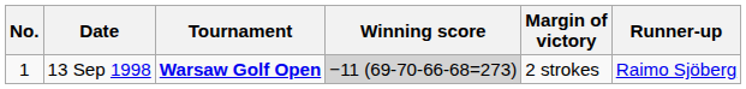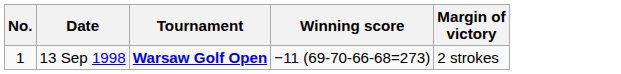- column: Runner-up | Raimo Sjöberg
13 Sep 1998 | Winning score: lightgrey background -> no background
